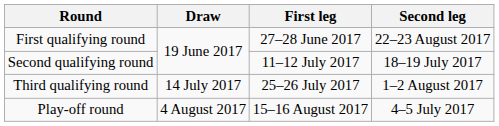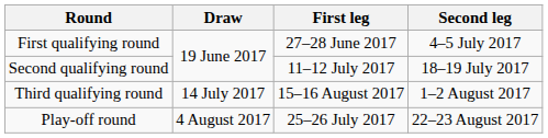First qualifying round | Second leg: 22–23 August 2017 -> 4–5 July 2017
Third qualifying round | First leg: 25–26 July 2017 -> 15–16 August 2017
Play-off round | First leg: 15–16 August 2017 -> 25–26 July 2017
Play-off round | Second leg: 4–5 July 2017 -> 22–23 August 2017
